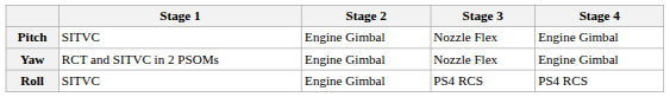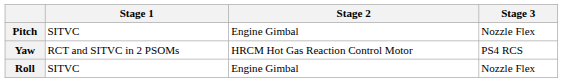- column: Stage 4 | Engine Gimbal | Engine Gimbal | PS4 RCS
Yaw | Stage 2: Engine Gimbal -> HRCM Hot Gas Reaction Control Motor
Yaw | Stage 3: Nozzle Flex -> PS4 RCS
Roll | Stage 3: PS4 RCS -> Nozzle Flex
